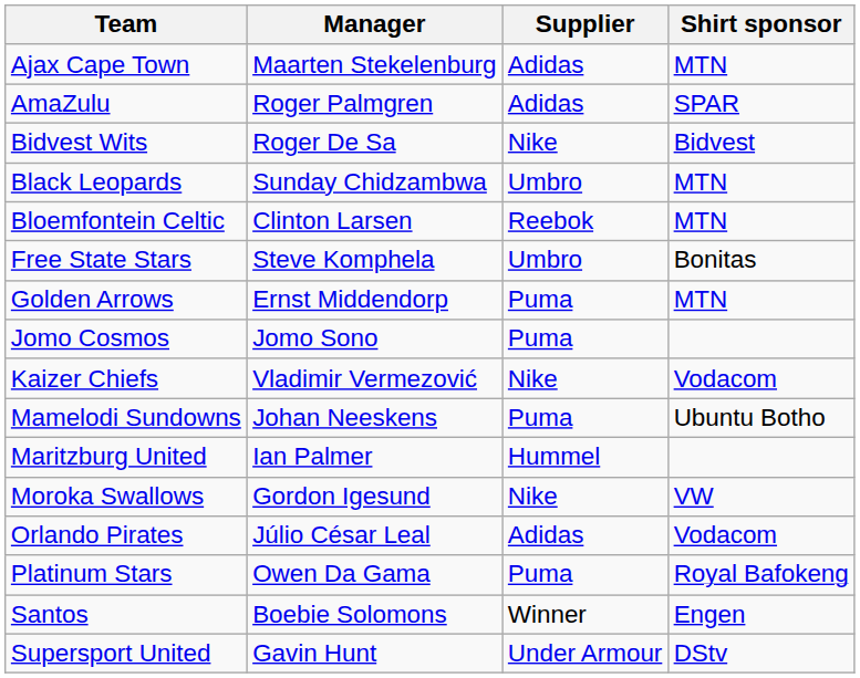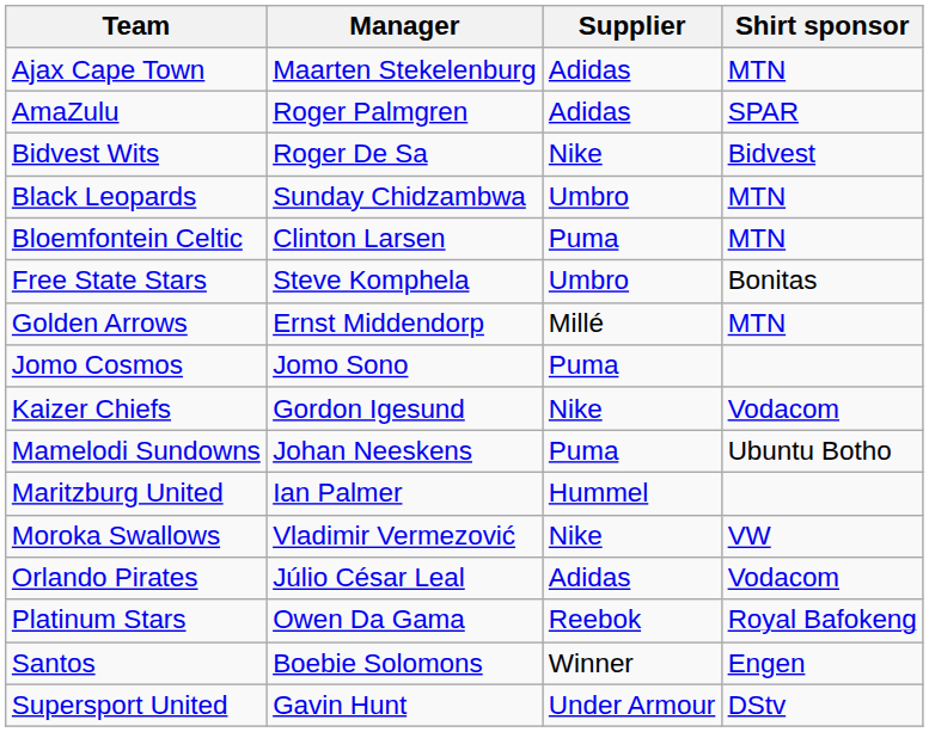Bloemfontein Celtic | Supplier: Reebok -> Puma
Golden Arrows | Supplier: Puma -> Millé
Kaizer Chiefs | Manager: Vladimir Vermezović -> Gordon Igesund
Moroka Swallows | Manager: Gordon Igesund -> Vladimir Vermezović
Platinum Stars | Supplier: Puma -> Reebok
